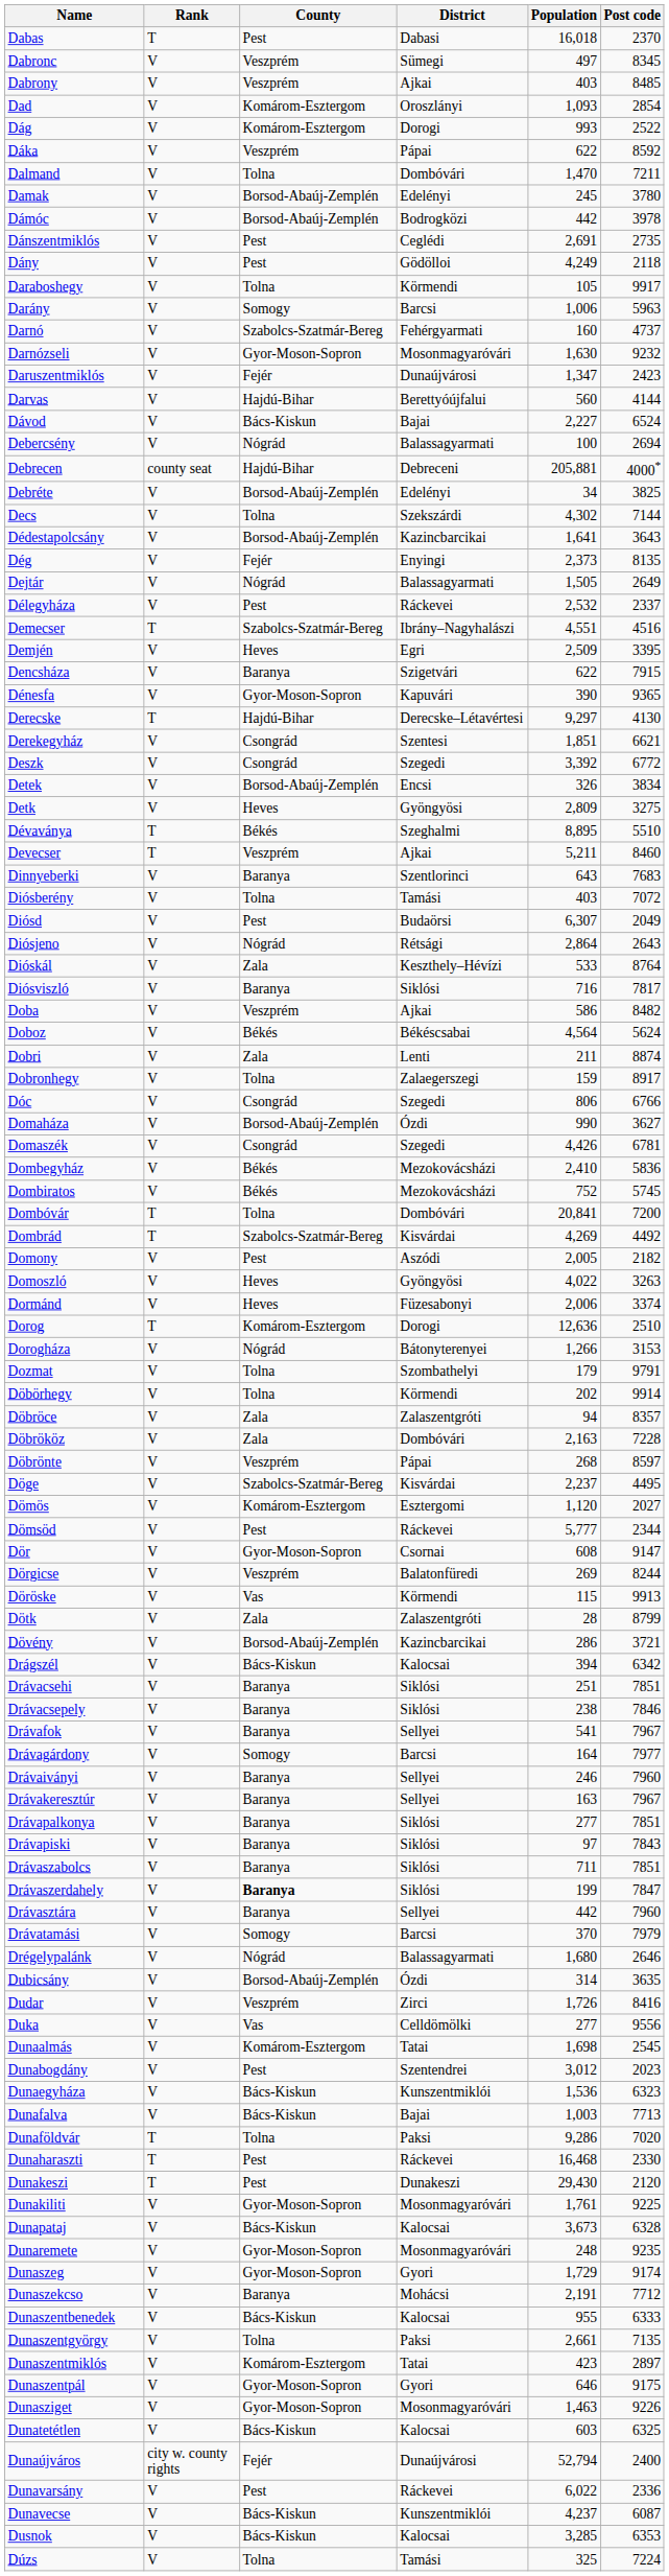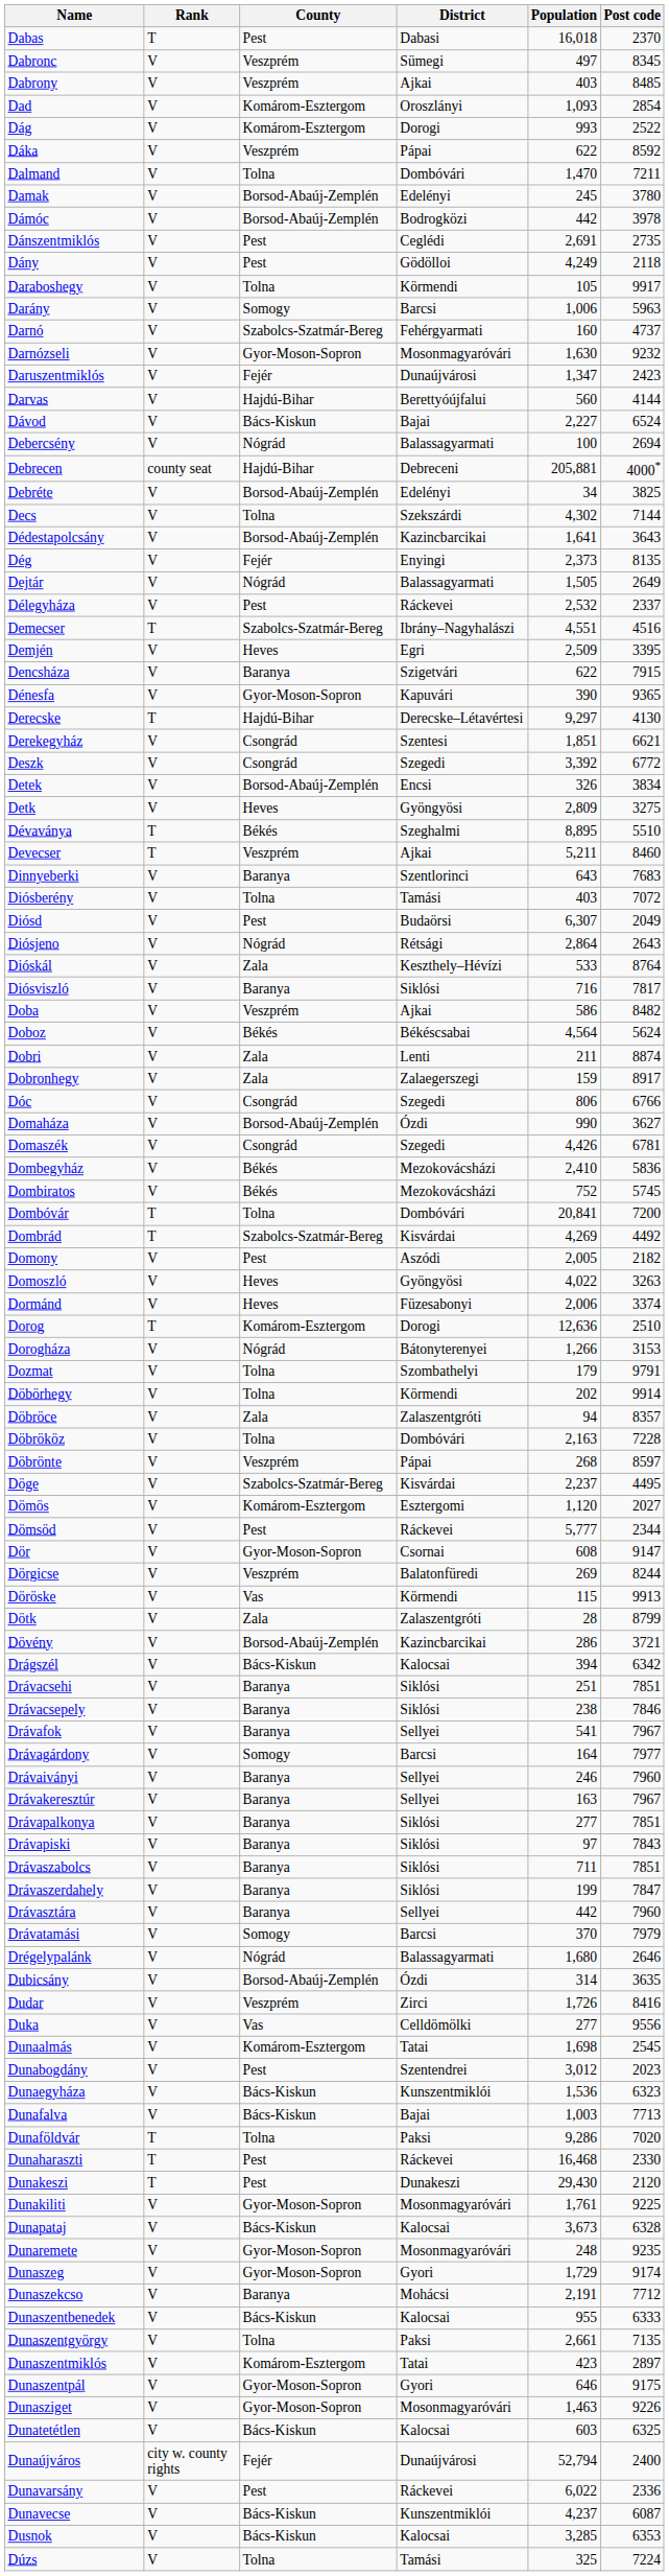Dobronhegy | County: Tolna -> Zala
Döbrököz | County: Zala -> Tolna
Drávaszerdahely | County: bold -> normal
